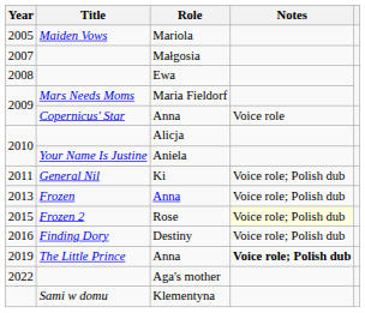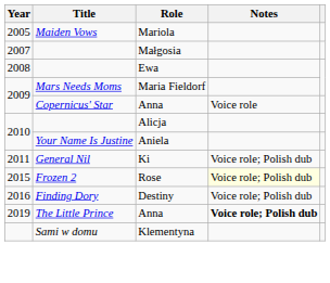- row: 2013 | Frozen | Anna | Voice role; Polish dub
- row: 2022 | Aga's mother
